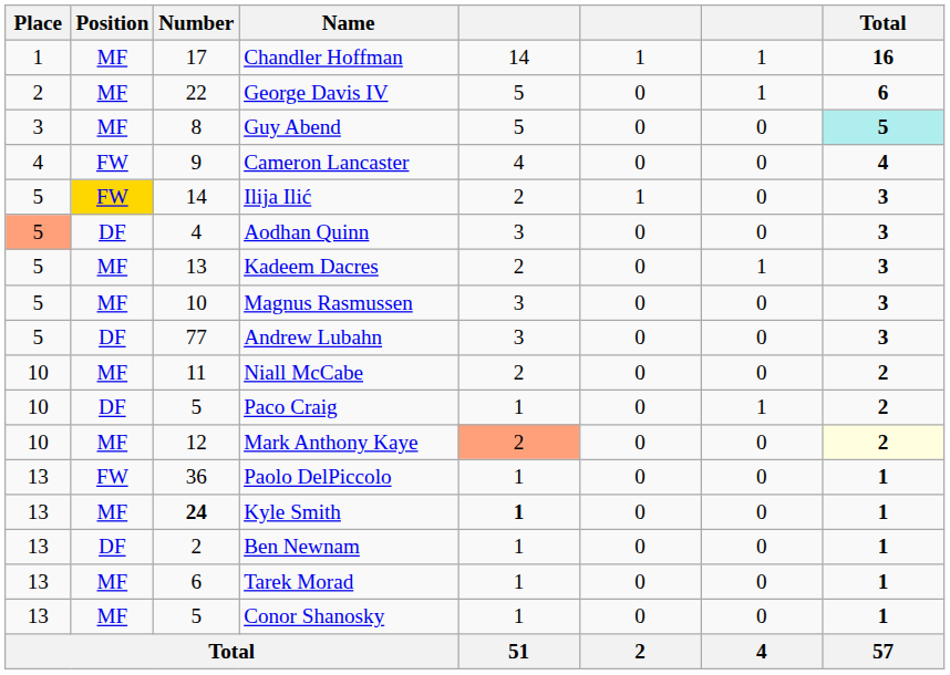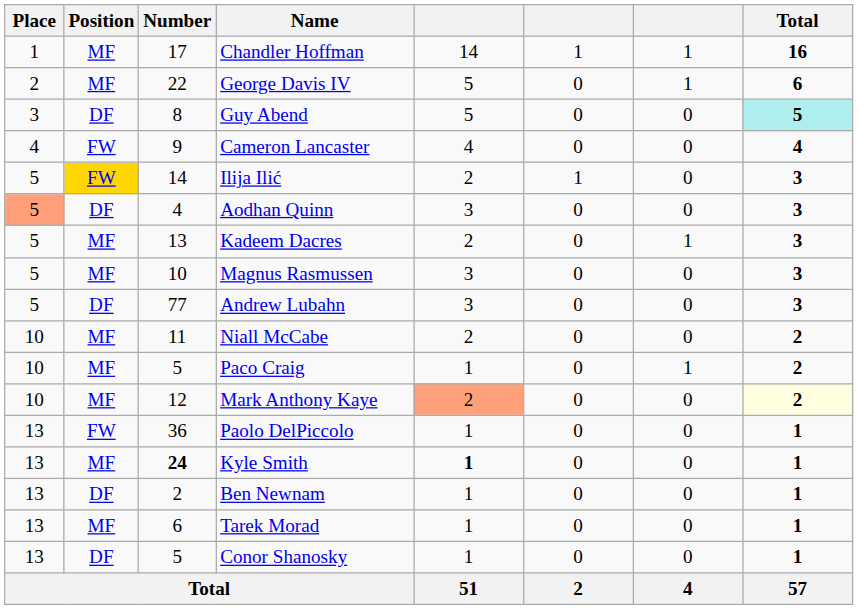Guy Abend | Position: MF -> DF
Paco Craig | Position: DF -> MF
Conor Shanosky | Position: MF -> DF
